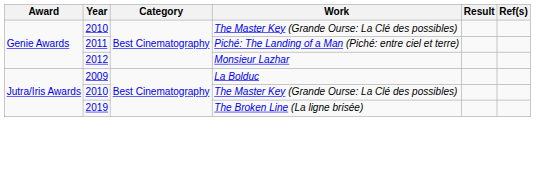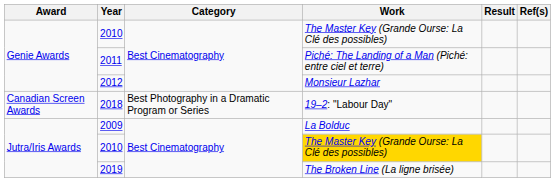+ row: Canadian Screen Awards | 2018 | Best Photography in a Dramatic Program or Series | 19–2: "Labour Day"
Jutra/Iris Awards / 2010 | Work: no background -> gold background
